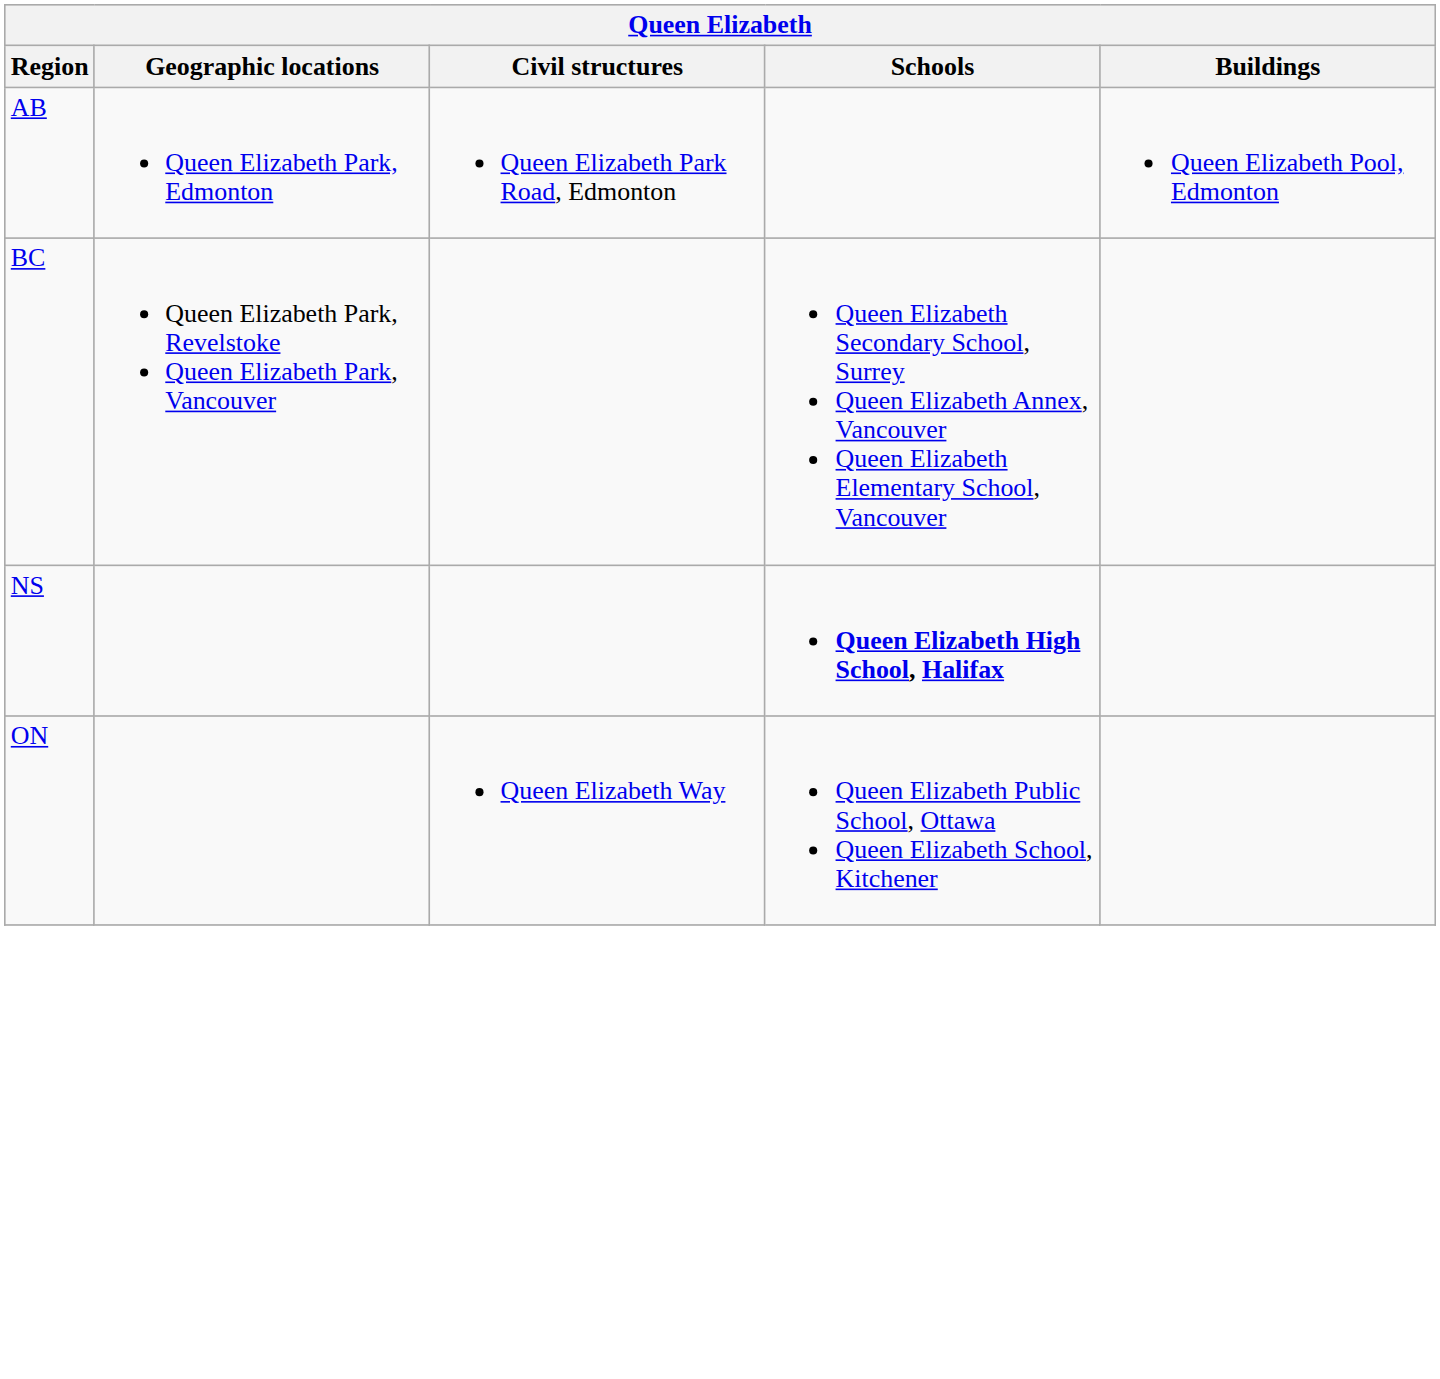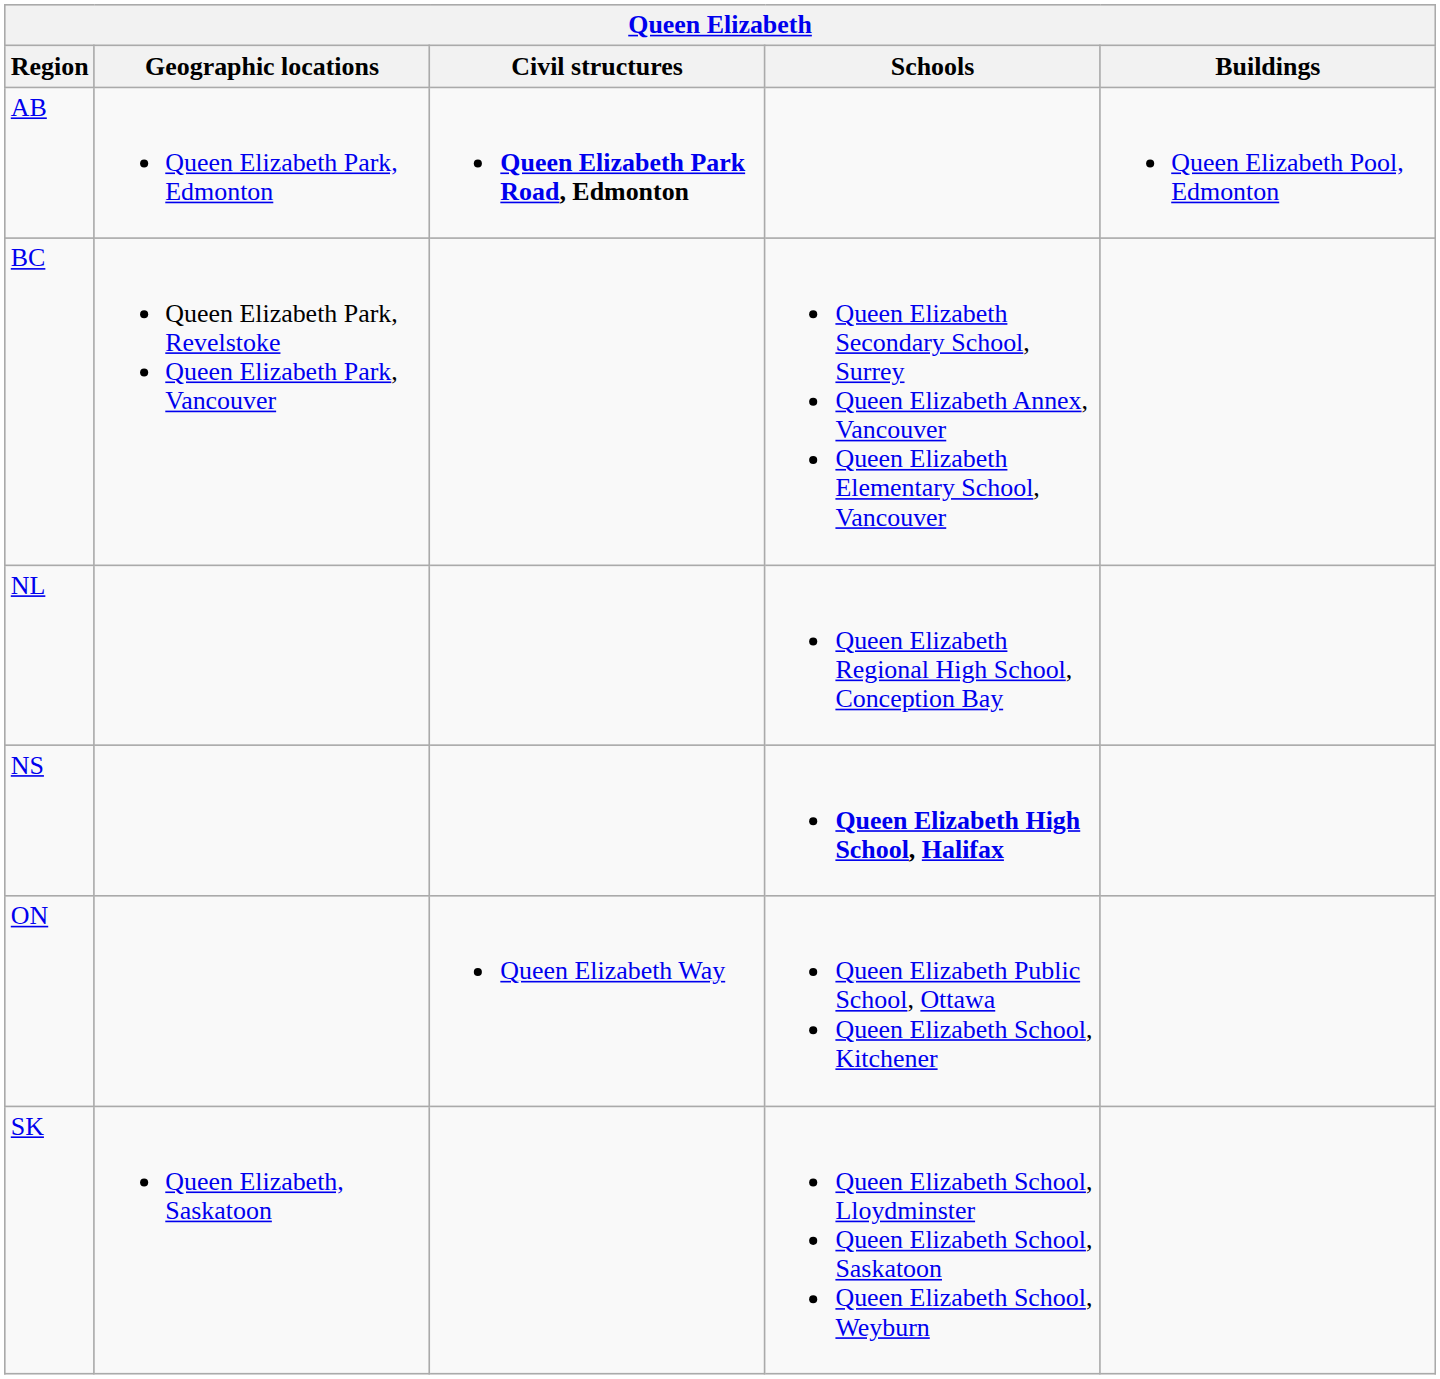AB | Civil structures: normal -> bold
+ row: NL | Queen Elizabeth Regional High School, Conception Bay
+ row: SK | Queen Elizabeth, Saskatoon | Queen Elizabeth School, Lloydminster Queen Elizabeth School, Saskatoon Queen Elizabeth School, Weyburn
